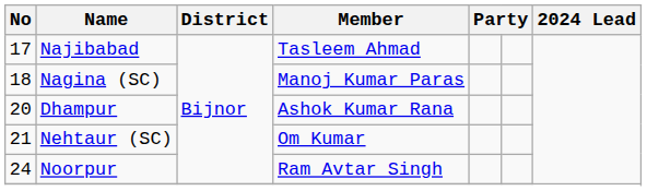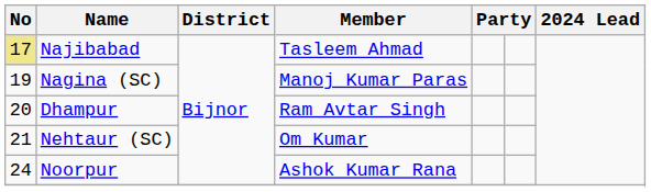Najibabad | No: no background -> khaki background
Nagina (SC) | No: 18 -> 19
Dhampur | Member: Ashok Kumar Rana -> Ram Avtar Singh
Noorpur | Member: Ram Avtar Singh -> Ashok Kumar Rana
